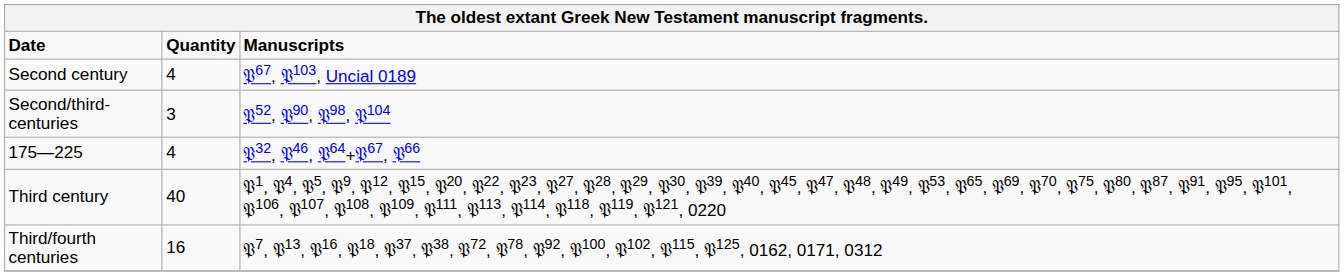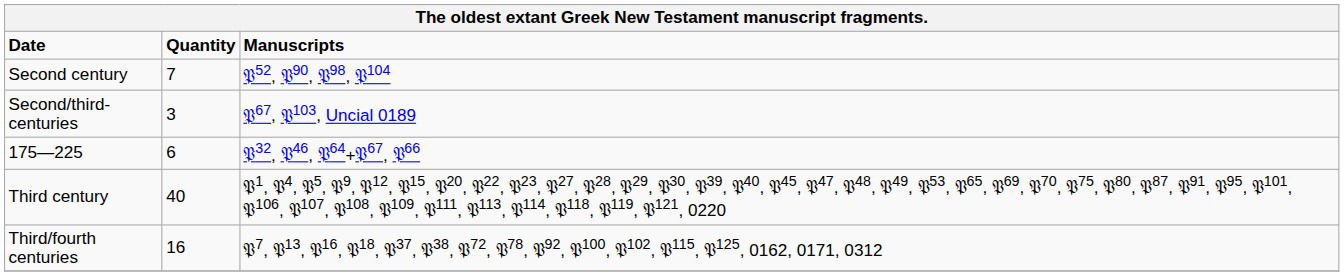Second century | Quantity: 4 -> 7
Second century | Manuscripts: 𝔓67, 𝔓103, Uncial 0189 -> 𝔓52, 𝔓90, 𝔓98, 𝔓104
Second/third-centuries | Manuscripts: 𝔓52, 𝔓90, 𝔓98, 𝔓104 -> 𝔓67, 𝔓103, Uncial 0189
175—225 | Quantity: 4 -> 6
